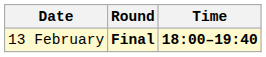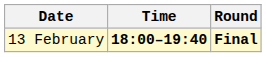columns swapped: Time <-> Round
